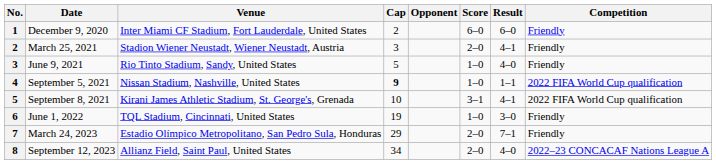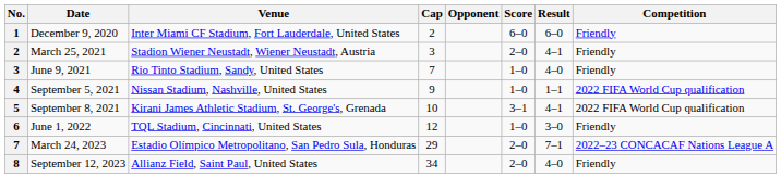June 9, 2021 | Cap: 5 -> 7
September 5, 2021 | Cap: bold -> normal
June 1, 2022 | Cap: 19 -> 12
March 24, 2023 | Competition: Friendly -> 2022–23 CONCACAF Nations League A
September 12, 2023 | Competition: 2022–23 CONCACAF Nations League A -> Friendly
